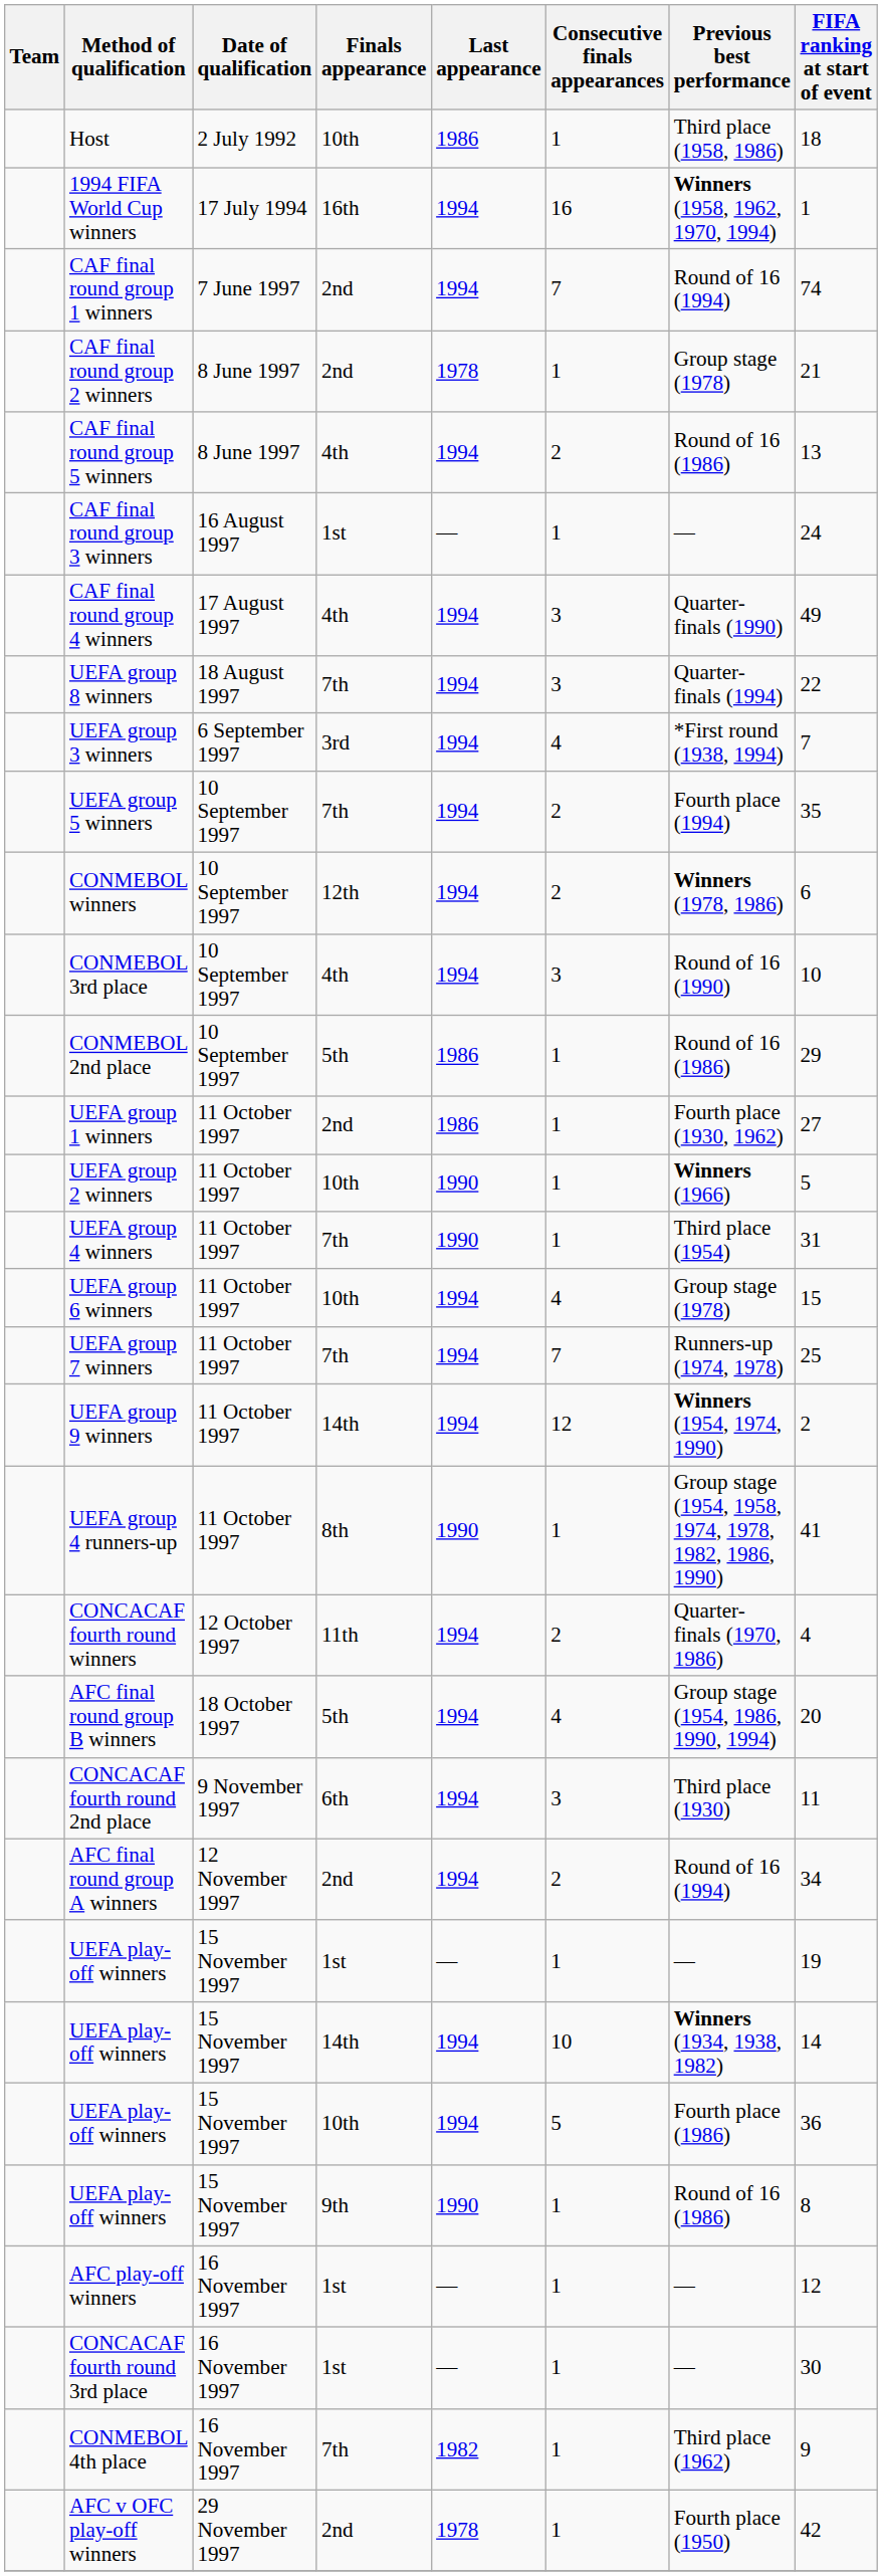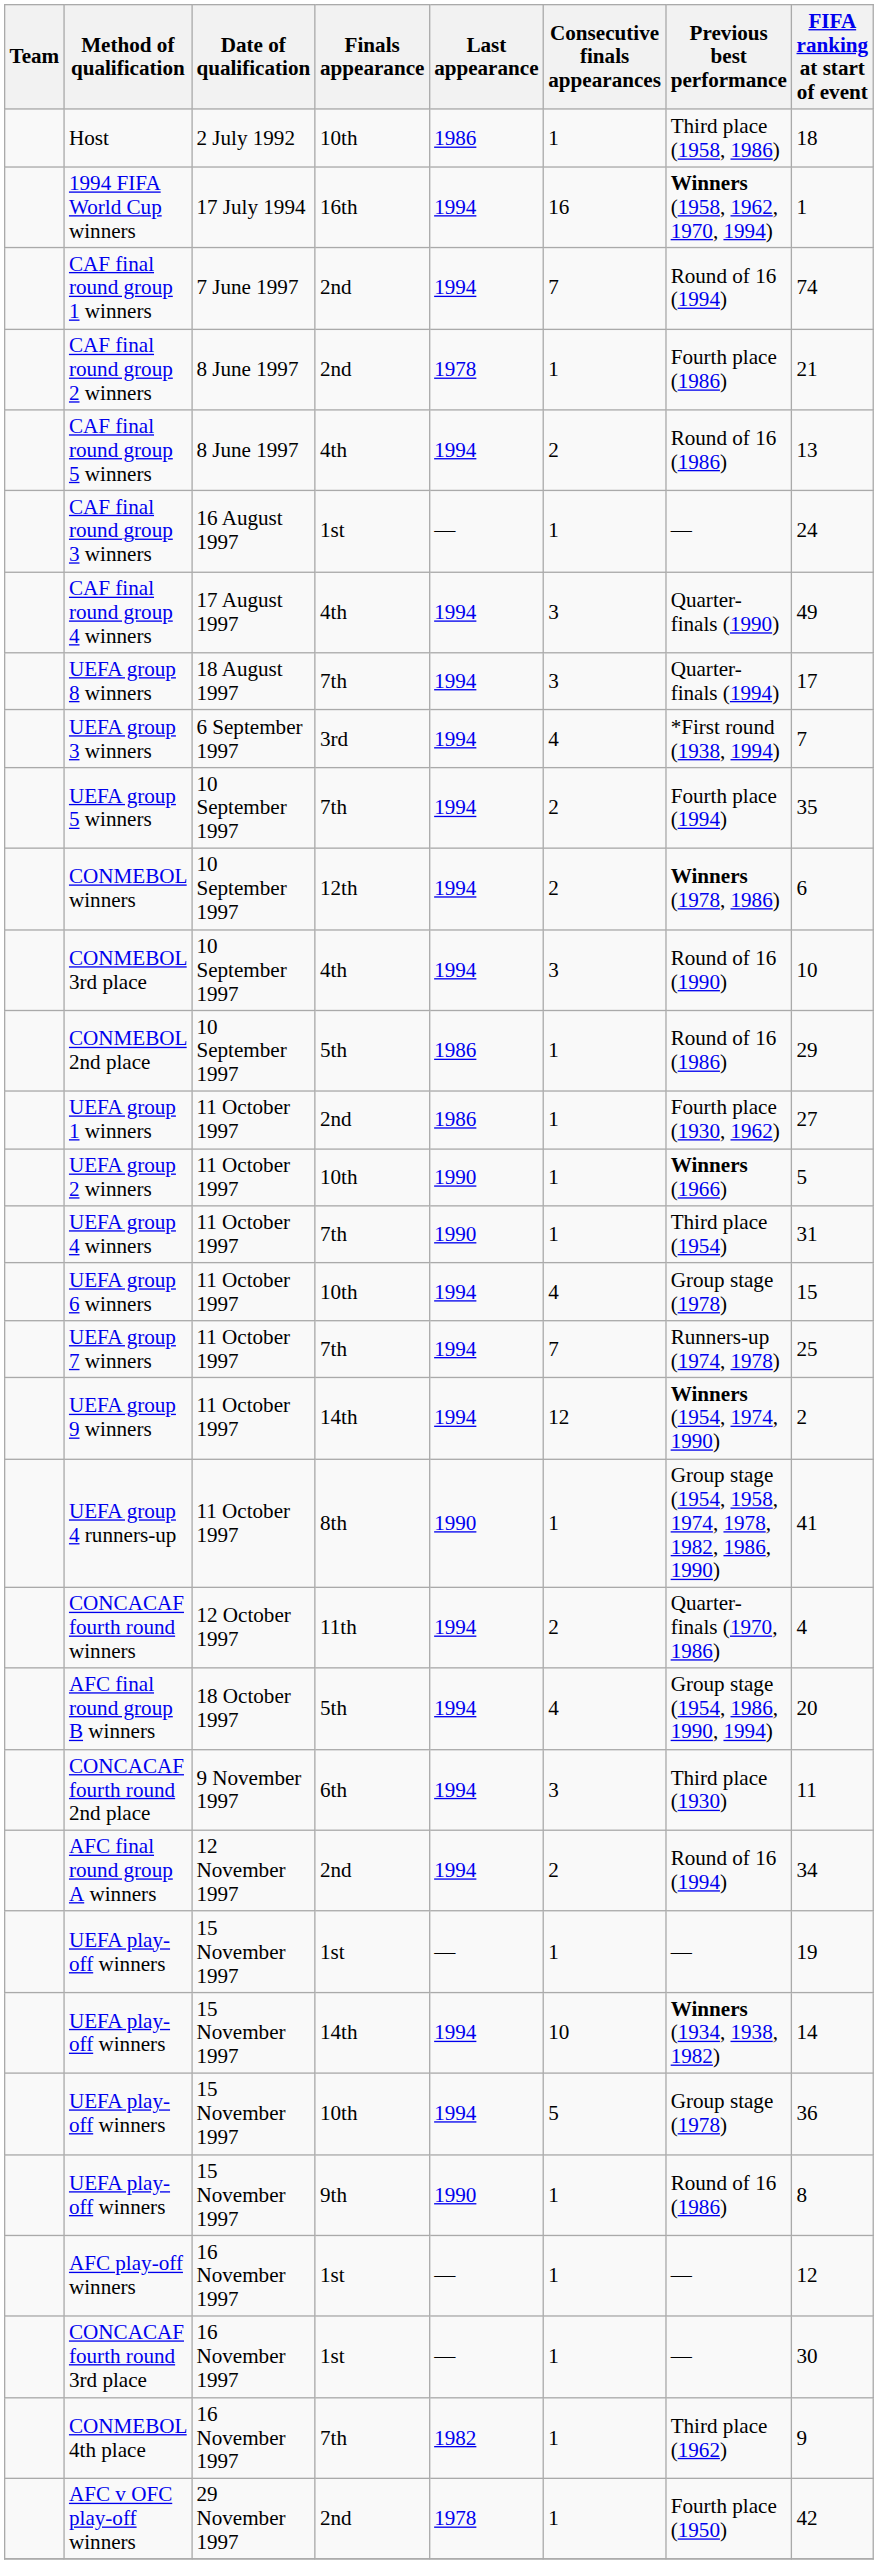CAF final round group 2 winners | Previous best performance: Group stage (1978) -> Fourth place (1986)
UEFA group 8 winners | FIFA ranking at start of event: 22 -> 17
UEFA play-off winners / 10th | Previous best performance: Fourth place (1986) -> Group stage (1978)
